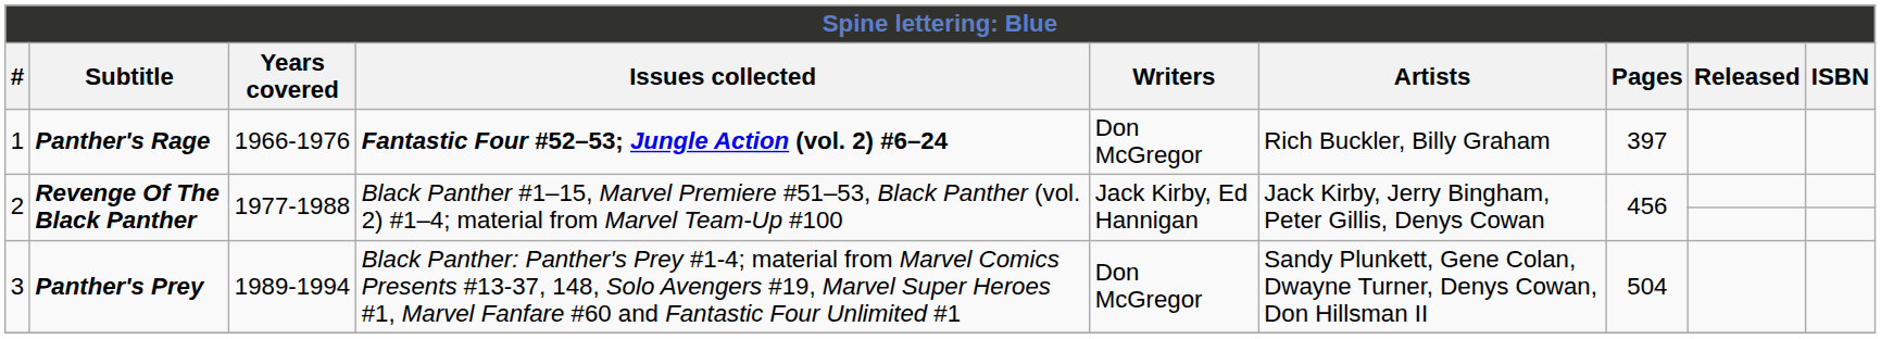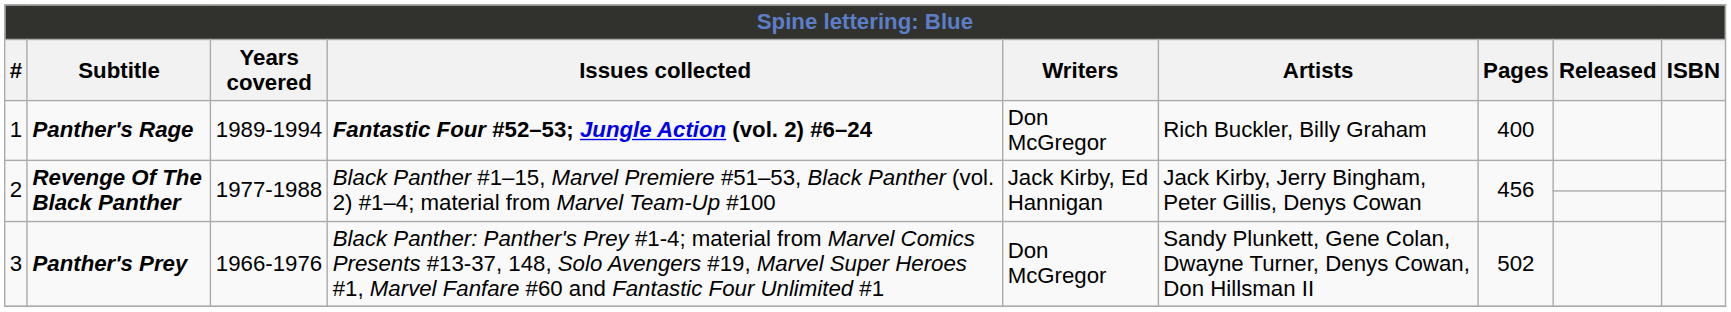1 | Years covered: 1966-1976 -> 1989-1994
1 | Pages: 397 -> 400
3 | Years covered: 1989-1994 -> 1966-1976
3 | Pages: 504 -> 502
